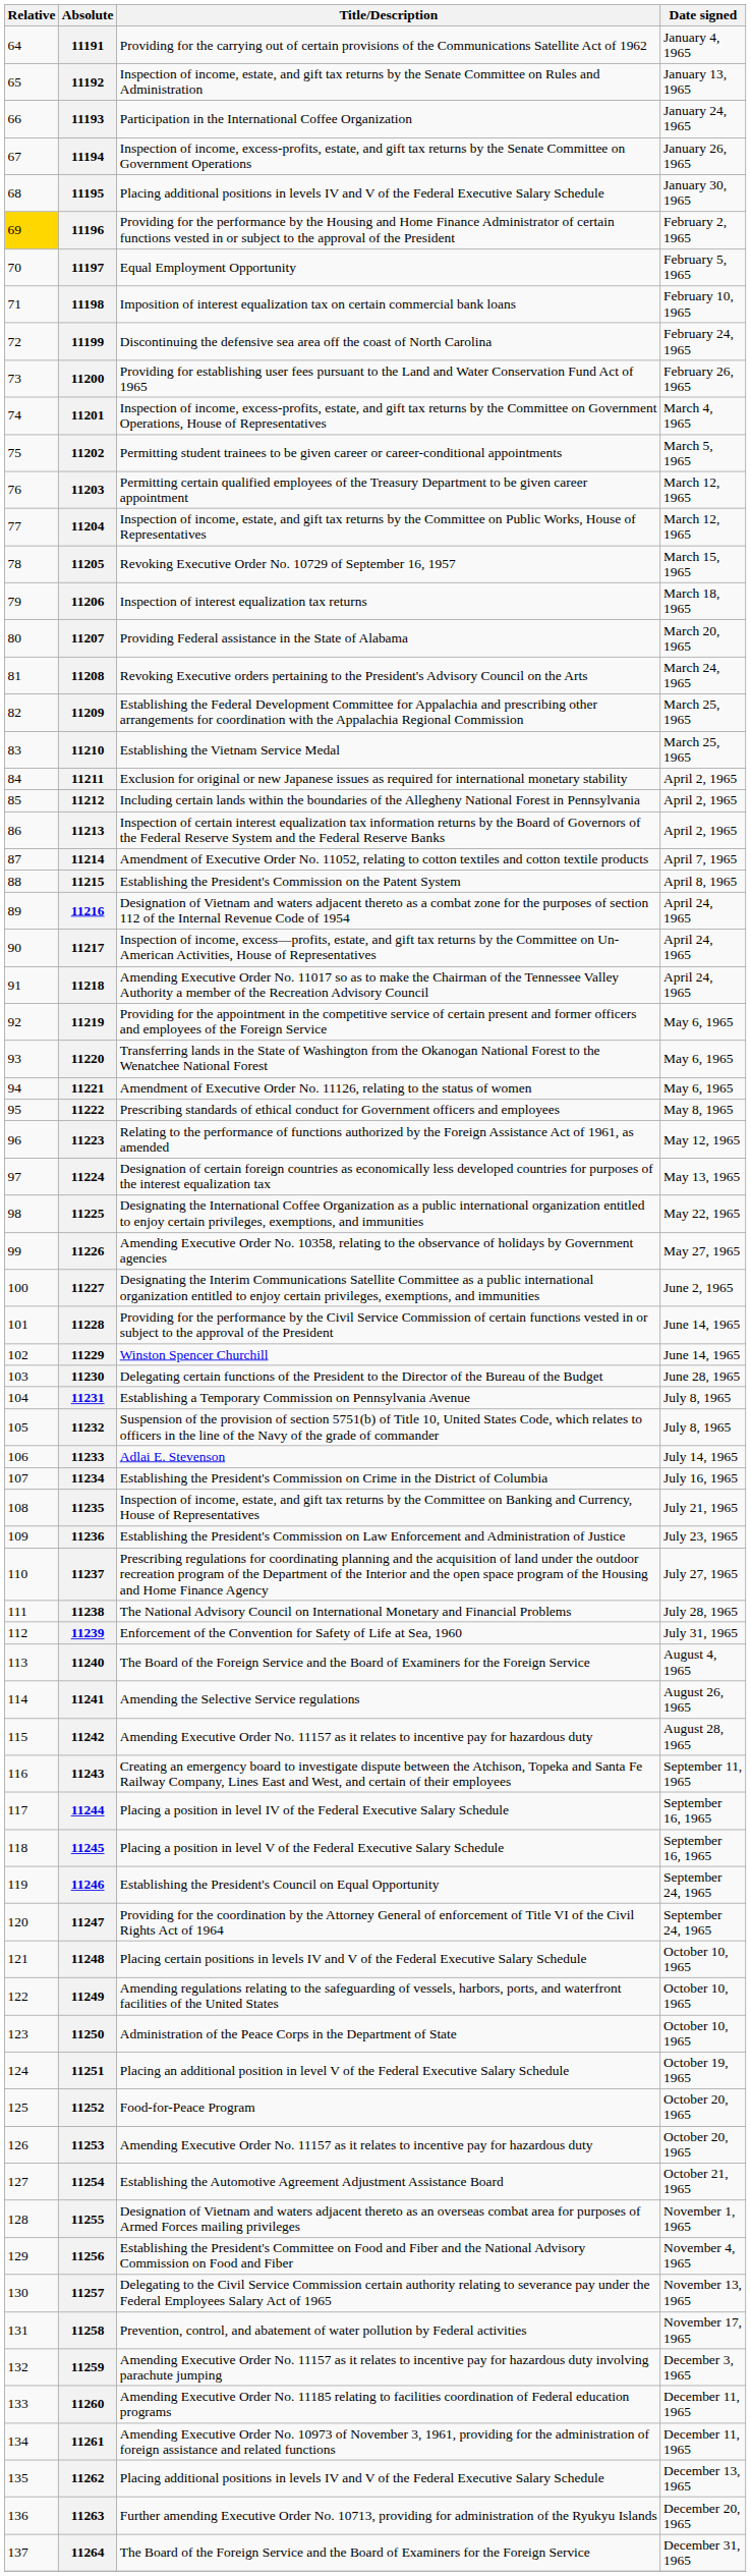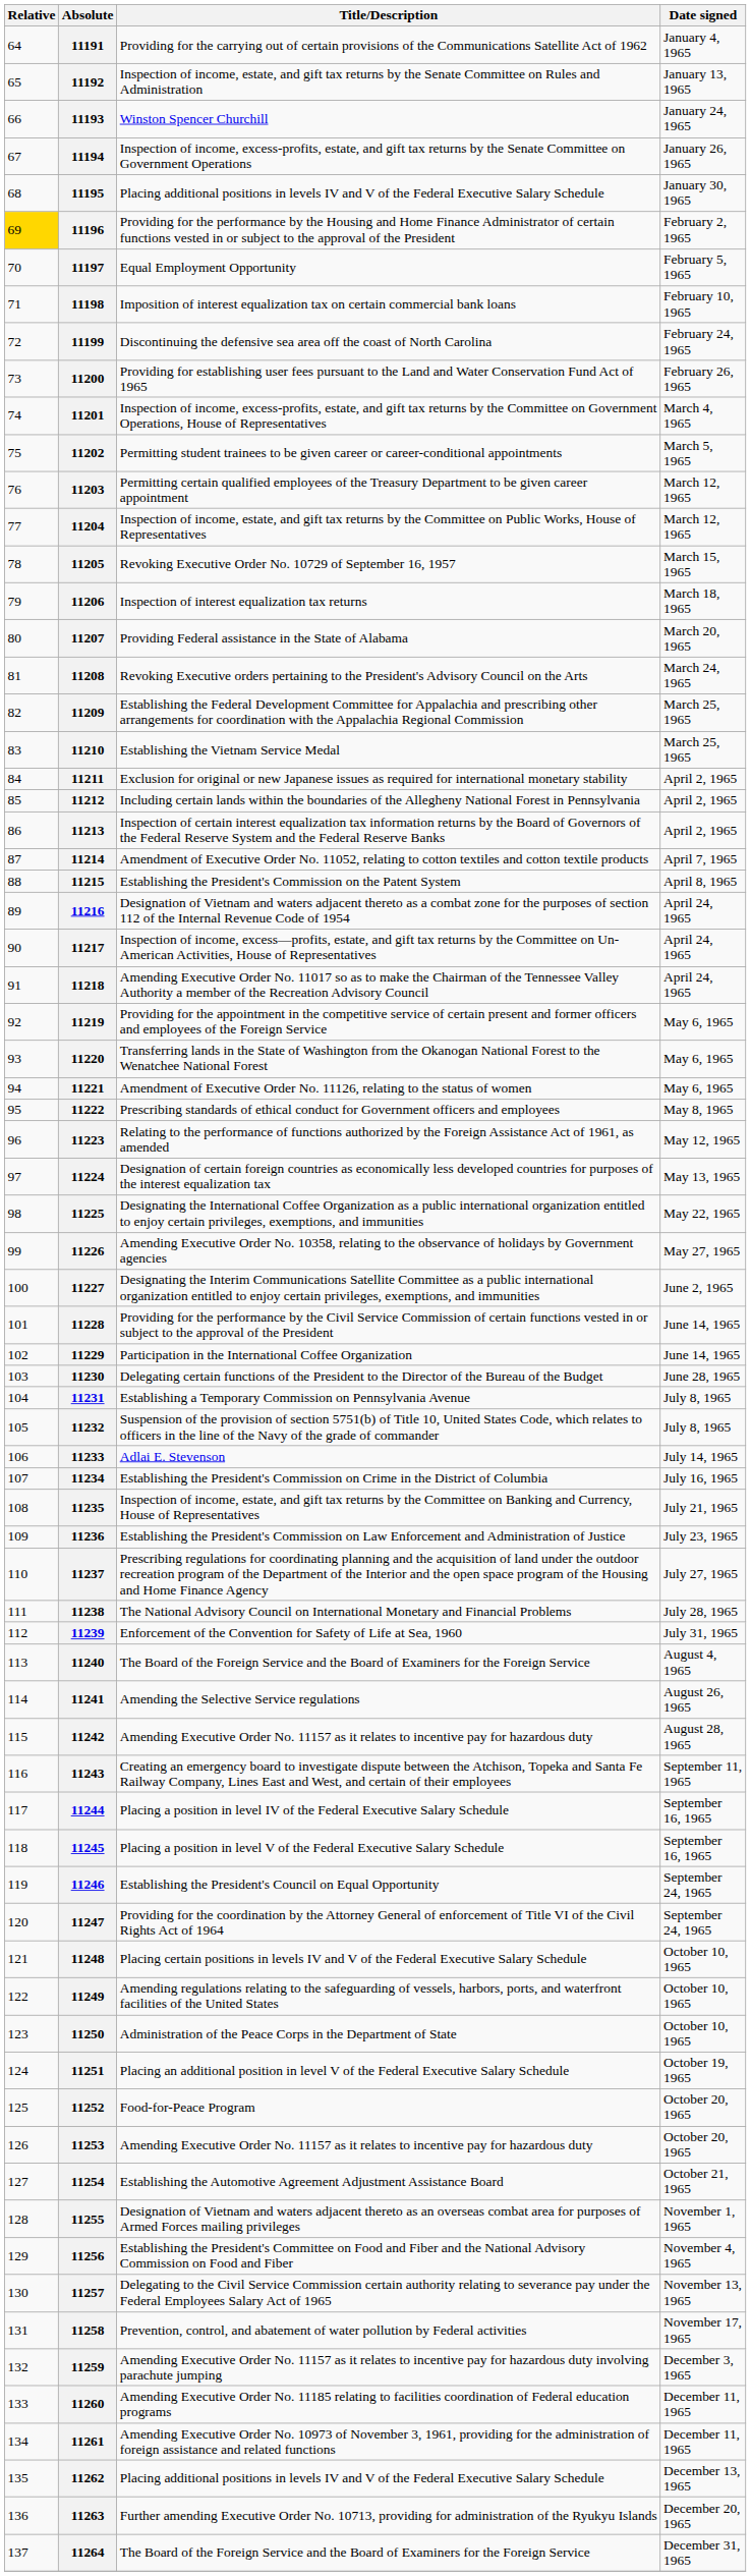11193 | Title/Description: Participation in the International Coffee Organization -> Winston Spencer Churchill
11229 | Title/Description: Winston Spencer Churchill -> Participation in the International Coffee Organization
